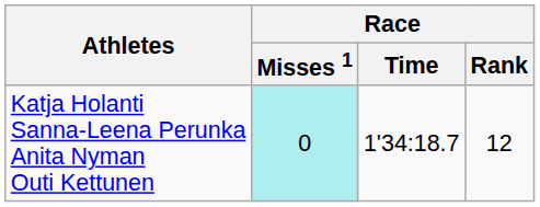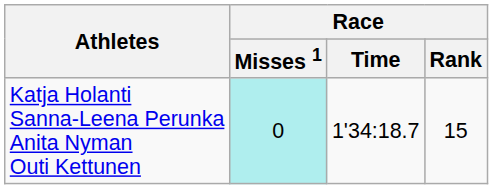Katja Holanti Sanna-Leena Perunka Anita Nyman Outi Kettunen | Race / Rank: 12 -> 15
